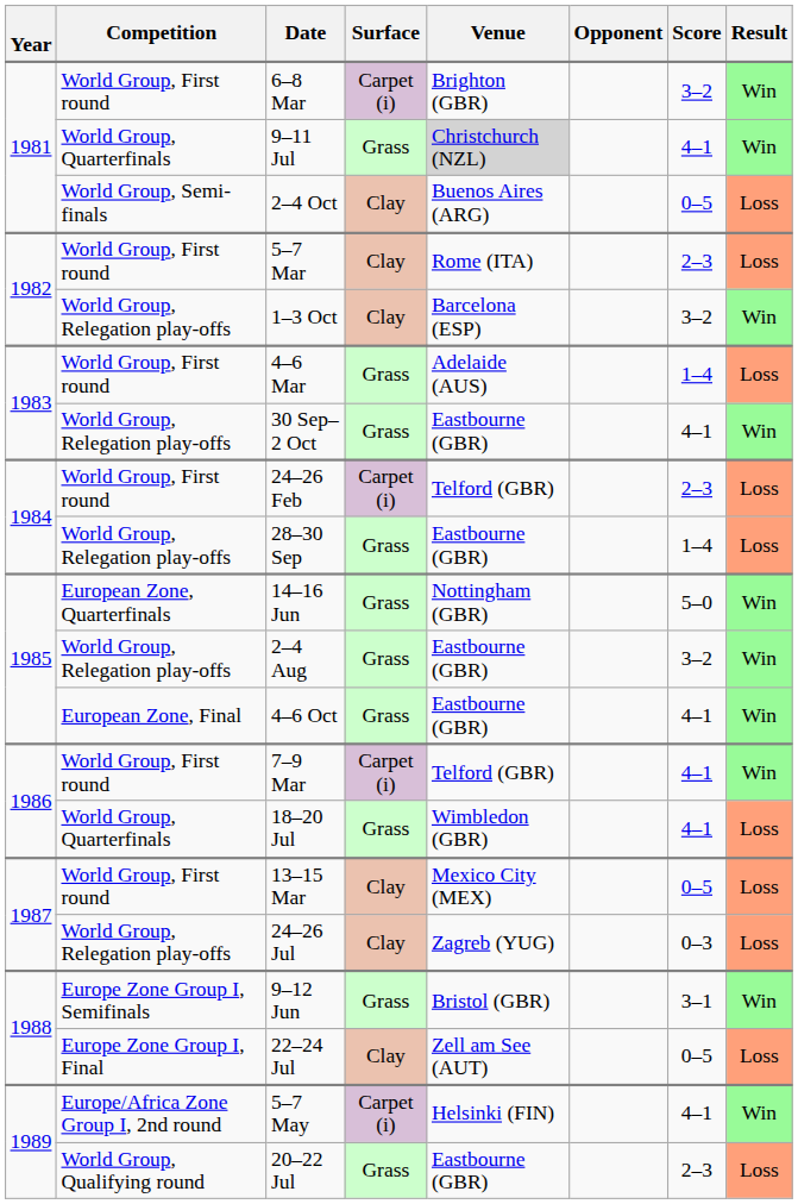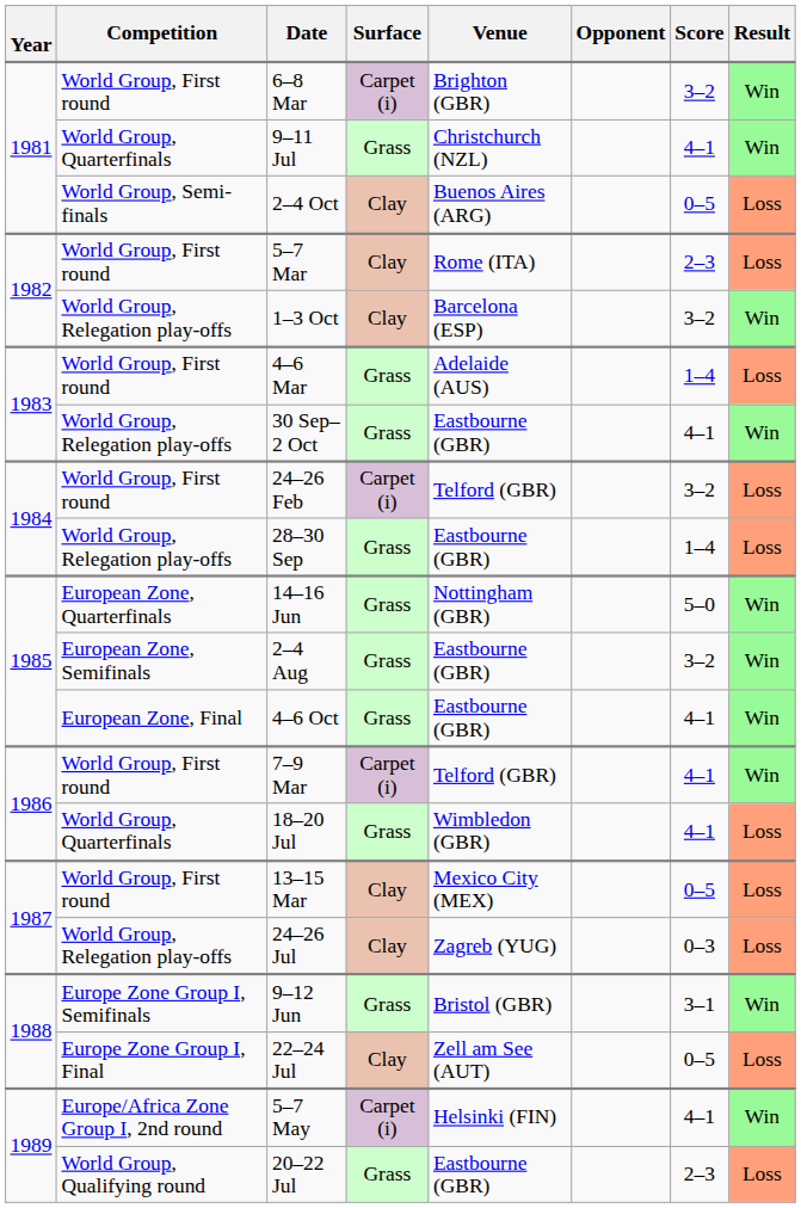9–11 Jul | Venue: lightgrey background -> no background
24–26 Feb | Score: 2–3 -> 3–2
2–4 Aug | Competition: World Group, Relegation play-offs -> European Zone, Semifinals
